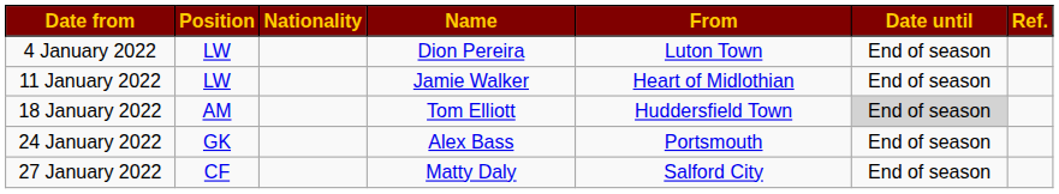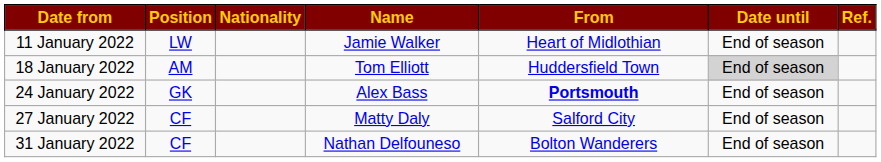- row: 4 January 2022 | LW | Dion Pereira | Luton Town | End of season
24 January 2022 | From: normal -> bold
+ row: 31 January 2022 | CF | Nathan Delfouneso | Bolton Wanderers | End of season
